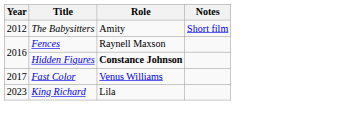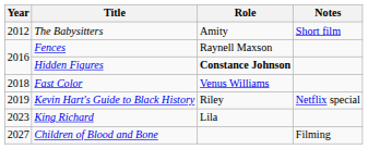Fast Color | Year: 2017 -> 2018
+ row: 2019 | Kevin Hart's Guide to Black History | Riley | Netflix special
+ row: 2027 | Children of Blood and Bone | Filming
